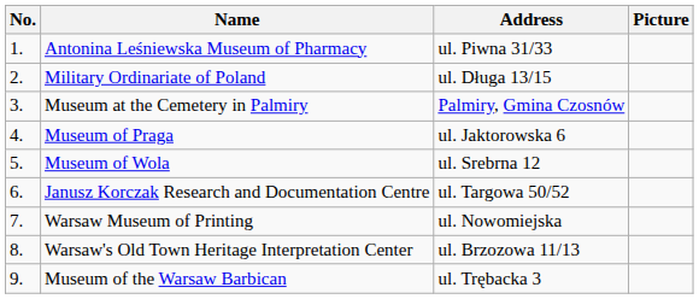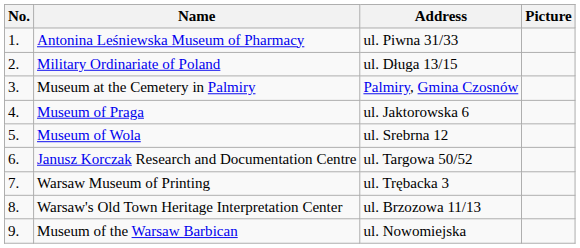Warsaw Museum of Printing | Address: ul. Nowomiejska -> ul. Trębacka 3
Museum of the Warsaw Barbican | Address: ul. Trębacka 3 -> ul. Nowomiejska
